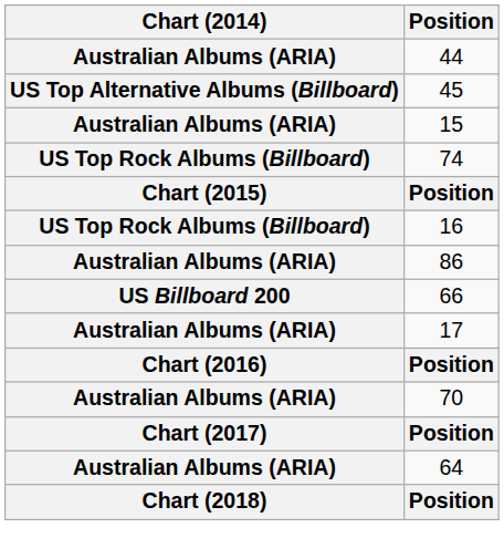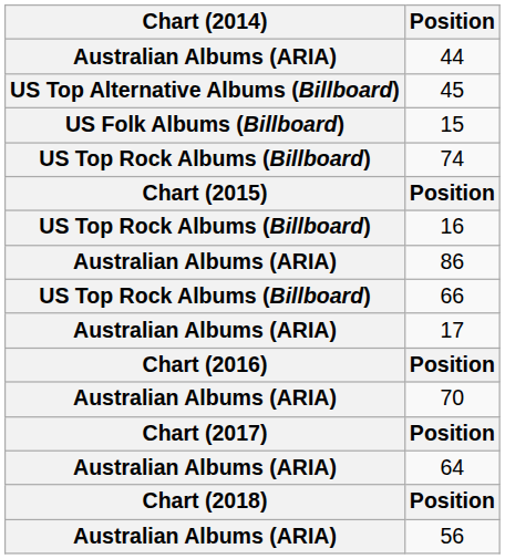15 | Chart (2014): Australian Albums (ARIA) -> US Folk Albums (Billboard)
66 | Chart (2014): US Billboard 200 -> US Top Rock Albums (Billboard)
+ row: Australian Albums (ARIA) | 56
